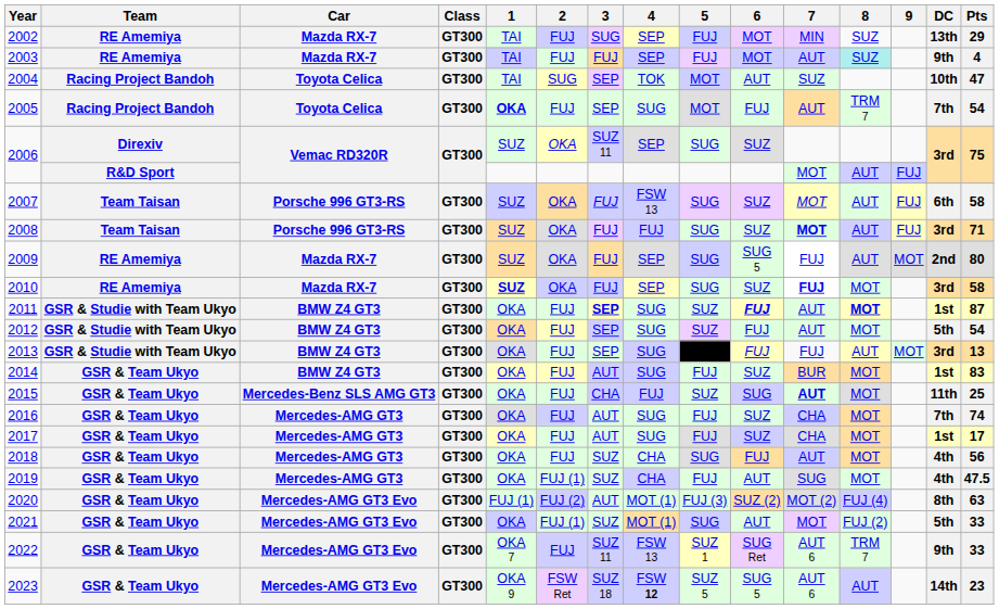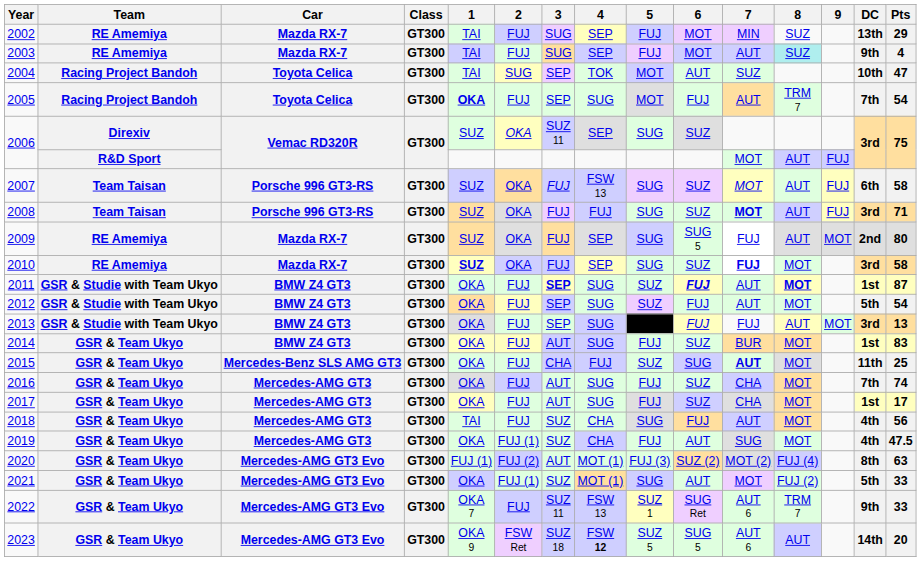2003 | 3: FUJ -> SUG
2018 | 1: OKA -> TAI
2023 | Pts: 23 -> 20
